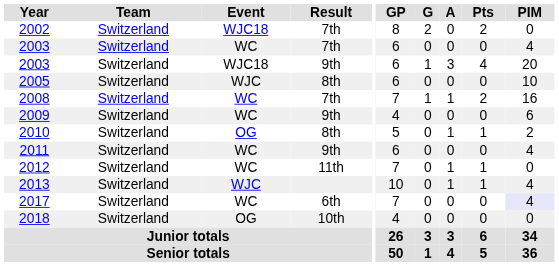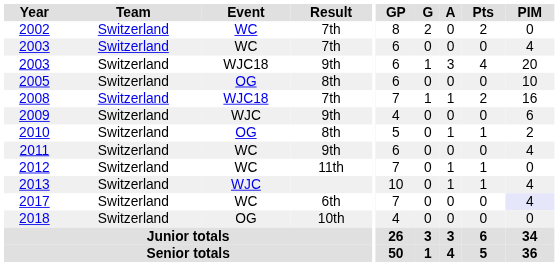2002 | Event: WJC18 -> WC
2005 | Event: WJC -> OG
2008 | Event: WC -> WJC18
2009 | Event: WC -> WJC
